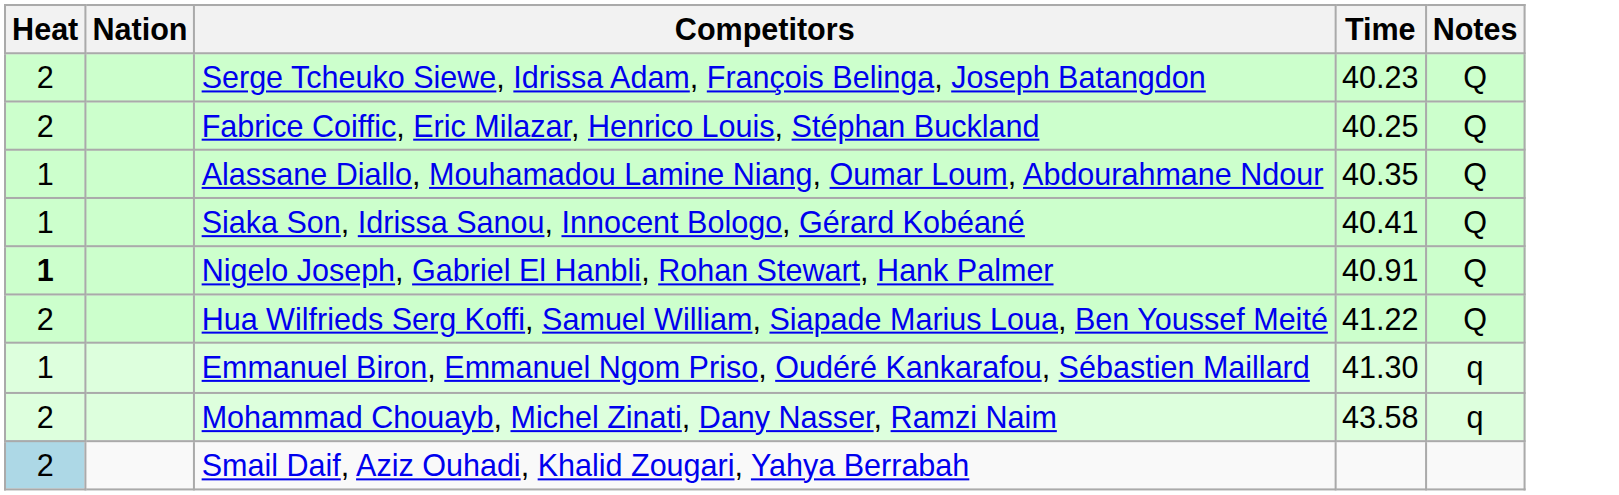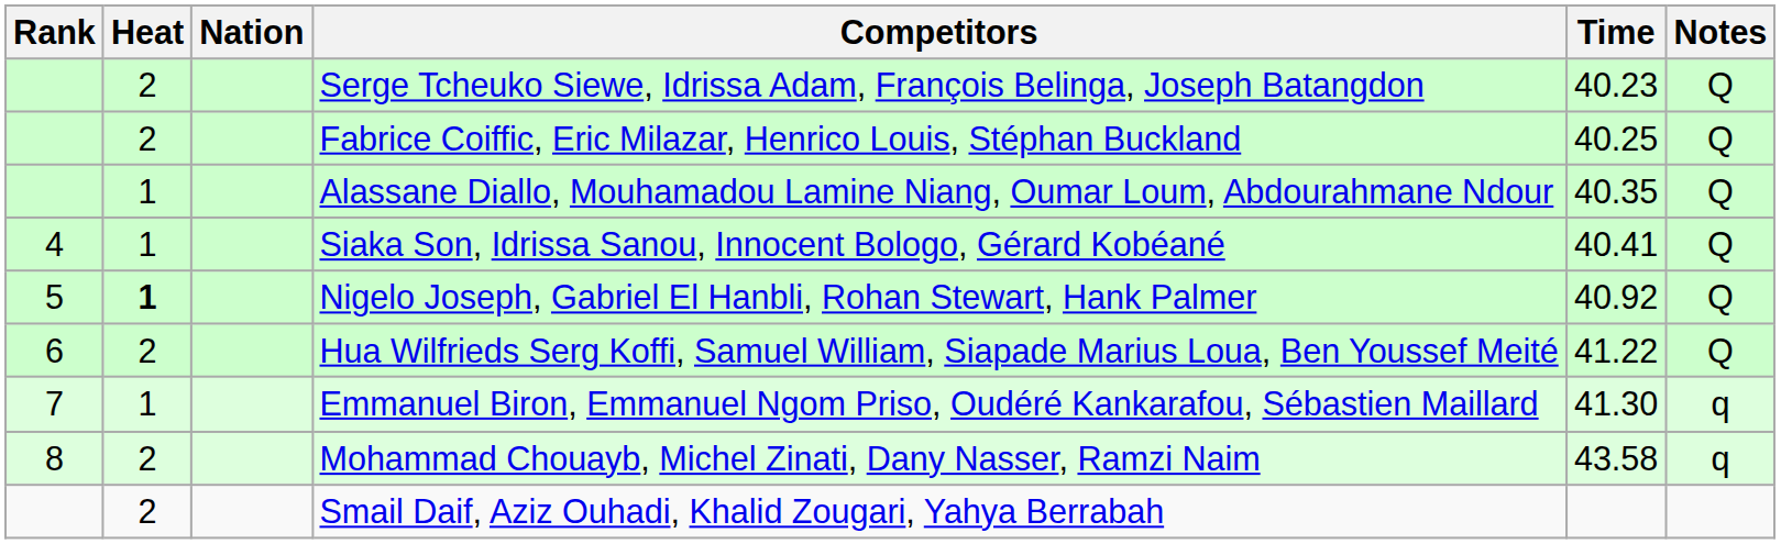+ column: Rank | 4 | 5 | 6 | 7 | 8
Nigelo Joseph, Gabriel El Hanbli, Rohan Stewart, Hank Palmer | Time: 40.91 -> 40.92
Smail Daif, Aziz Ouhadi, Khalid Zougari, Yahya Berrabah | Heat: lightblue background -> no background
